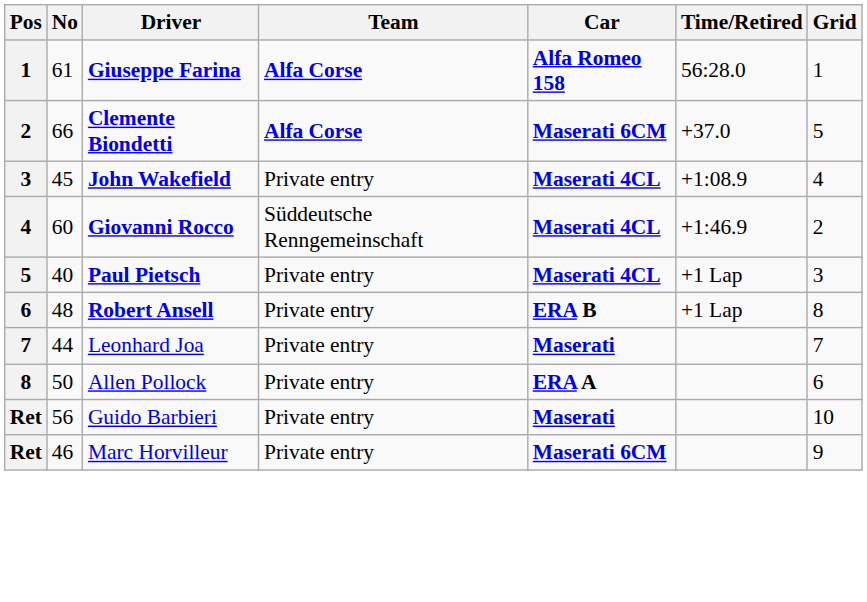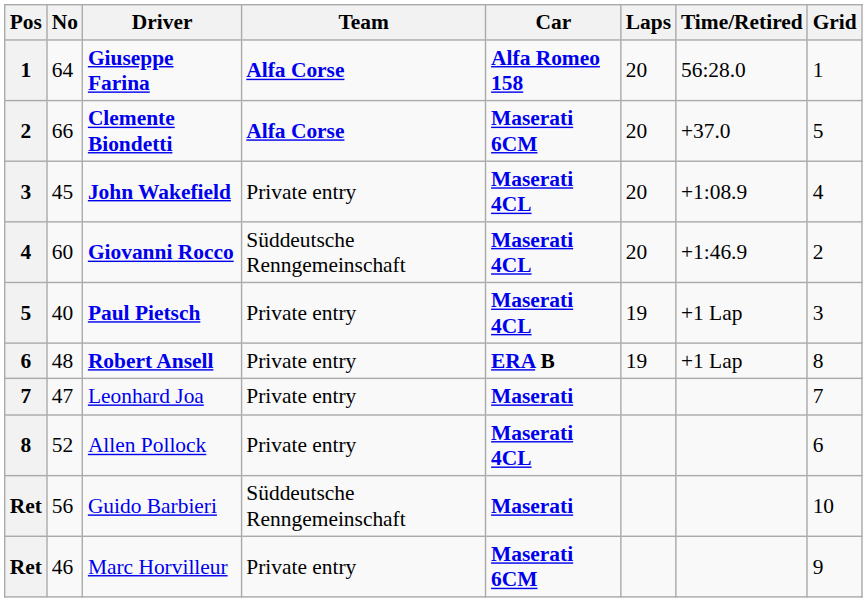+ column: Laps | 20 | 20 | 20 | 20 | 19 | 19
Giuseppe Farina | No: 61 -> 64
Leonhard Joa | No: 44 -> 47
Allen Pollock | No: 50 -> 52
Allen Pollock | Car: ERA A -> Maserati 4CL
Guido Barbieri | Team: Private entry -> Süddeutsche Renngemeinschaft
